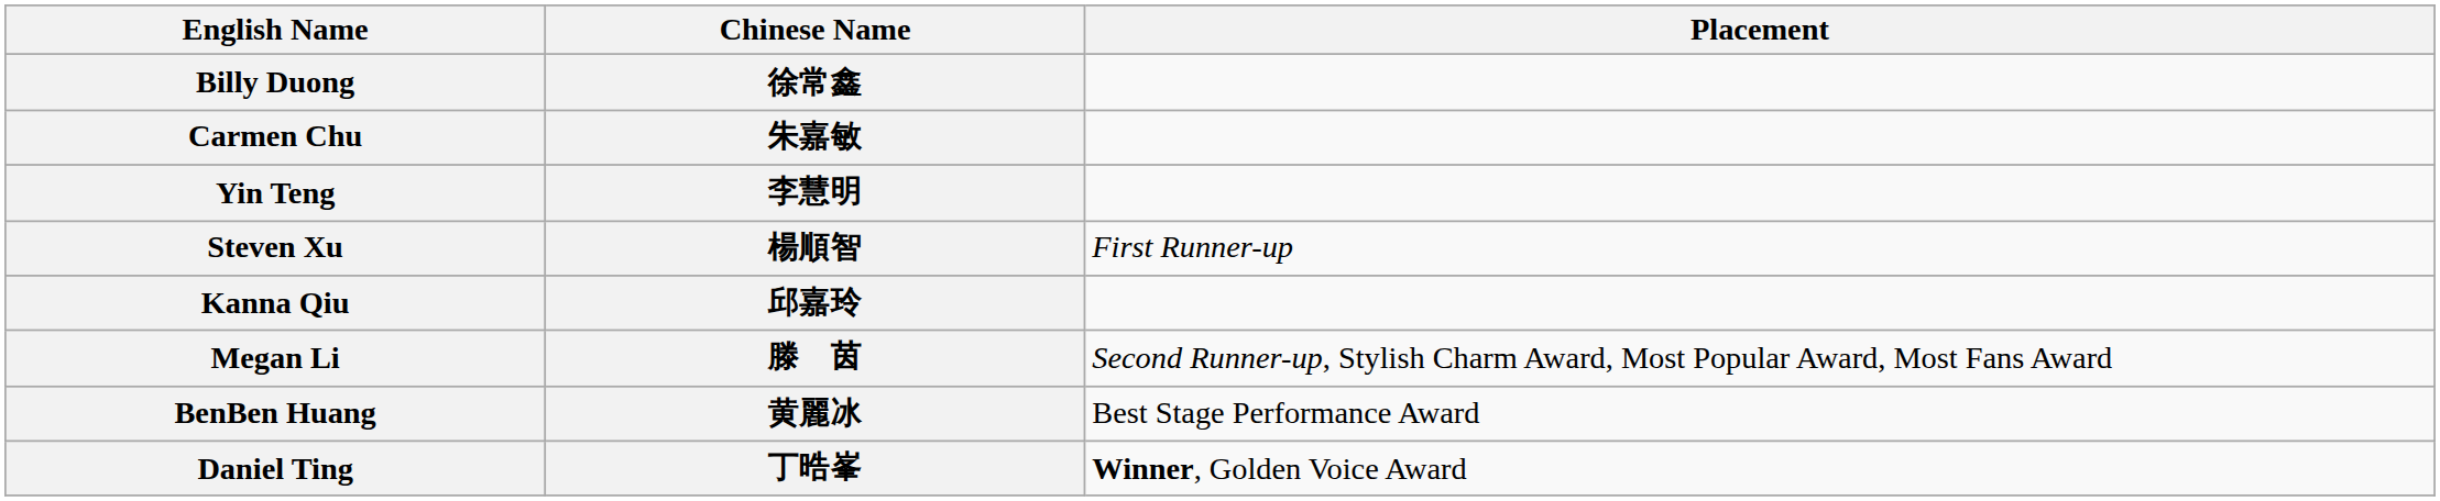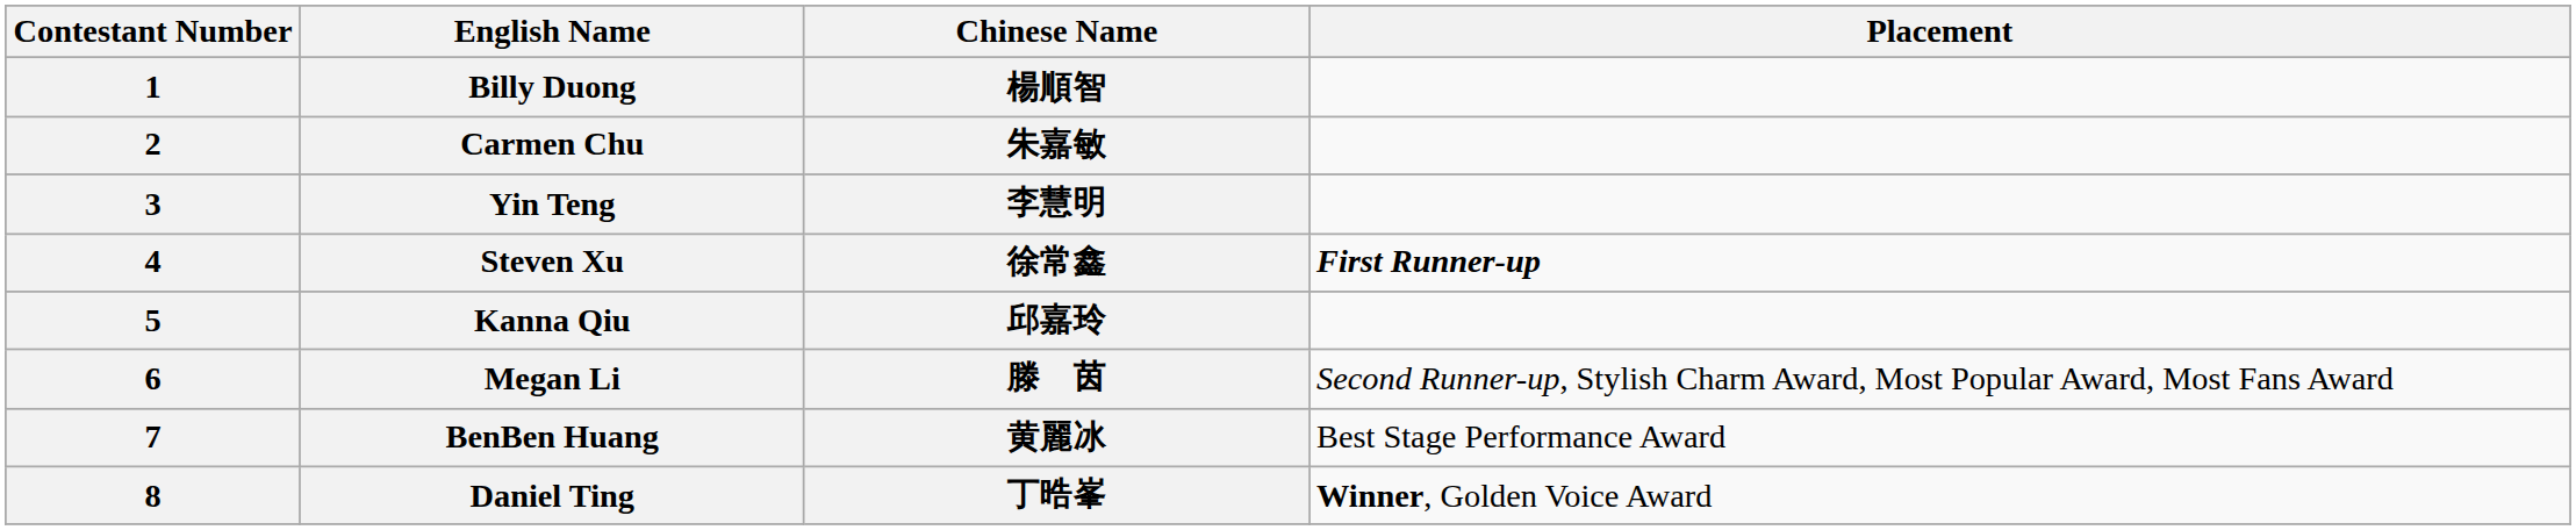+ column: Contestant Number | 1 | 2 | 3 | 4 | 5 | 6 | 7 | 8
Billy Duong | Chinese Name: 徐常鑫 -> 楊順智
Steven Xu | Chinese Name: 楊順智 -> 徐常鑫
Steven Xu | Placement: normal -> bold
